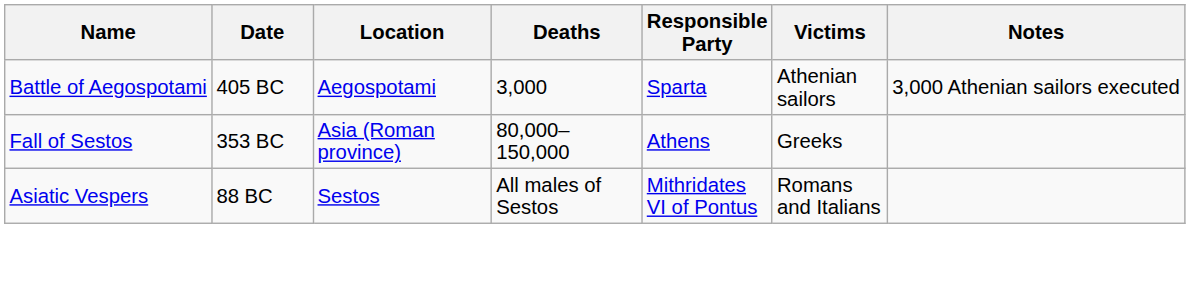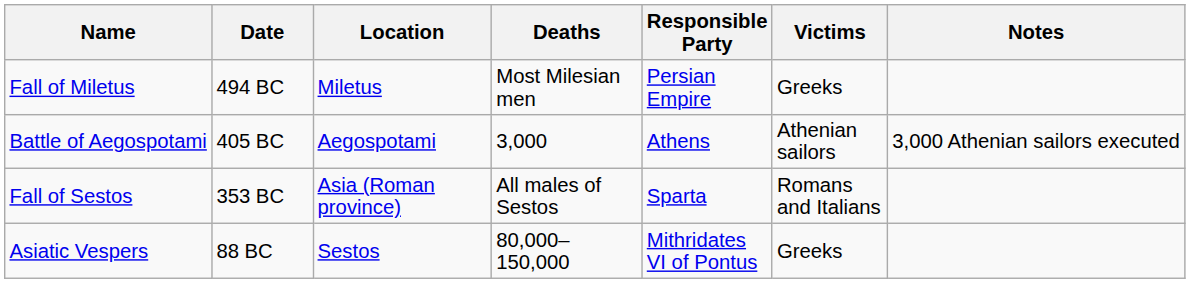+ row: Fall of Miletus | 494 BC | Miletus | Most Milesian men | Persian Empire | Greeks
Battle of Aegospotami | Responsible Party: Sparta -> Athens
Fall of Sestos | Deaths: 80,000–150,000 -> All males of Sestos
Fall of Sestos | Responsible Party: Athens -> Sparta
Fall of Sestos | Victims: Greeks -> Romans and Italians
Asiatic Vespers | Deaths: All males of Sestos -> 80,000–150,000
Asiatic Vespers | Victims: Romans and Italians -> Greeks
